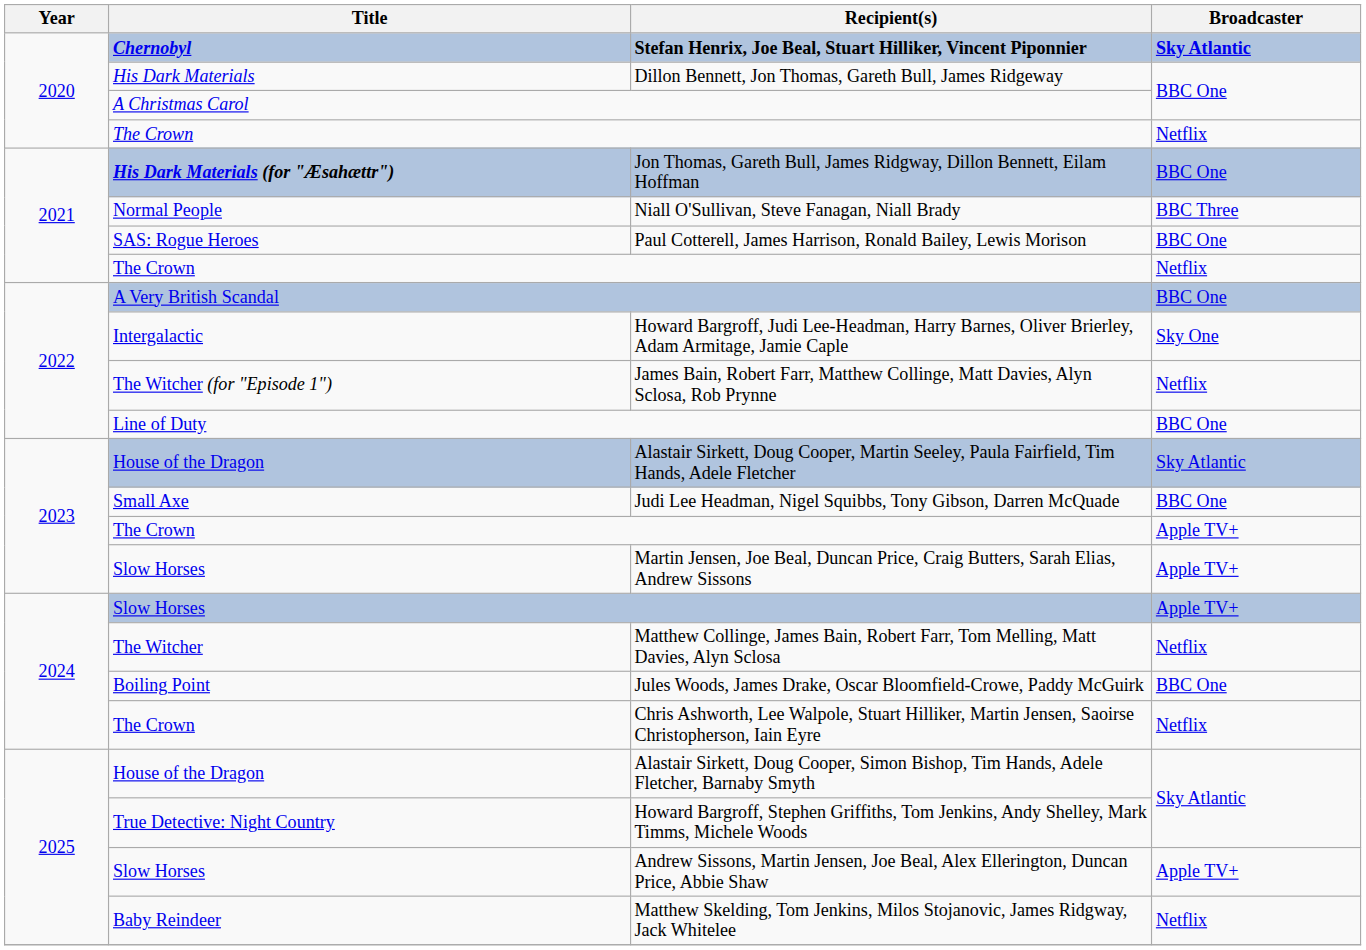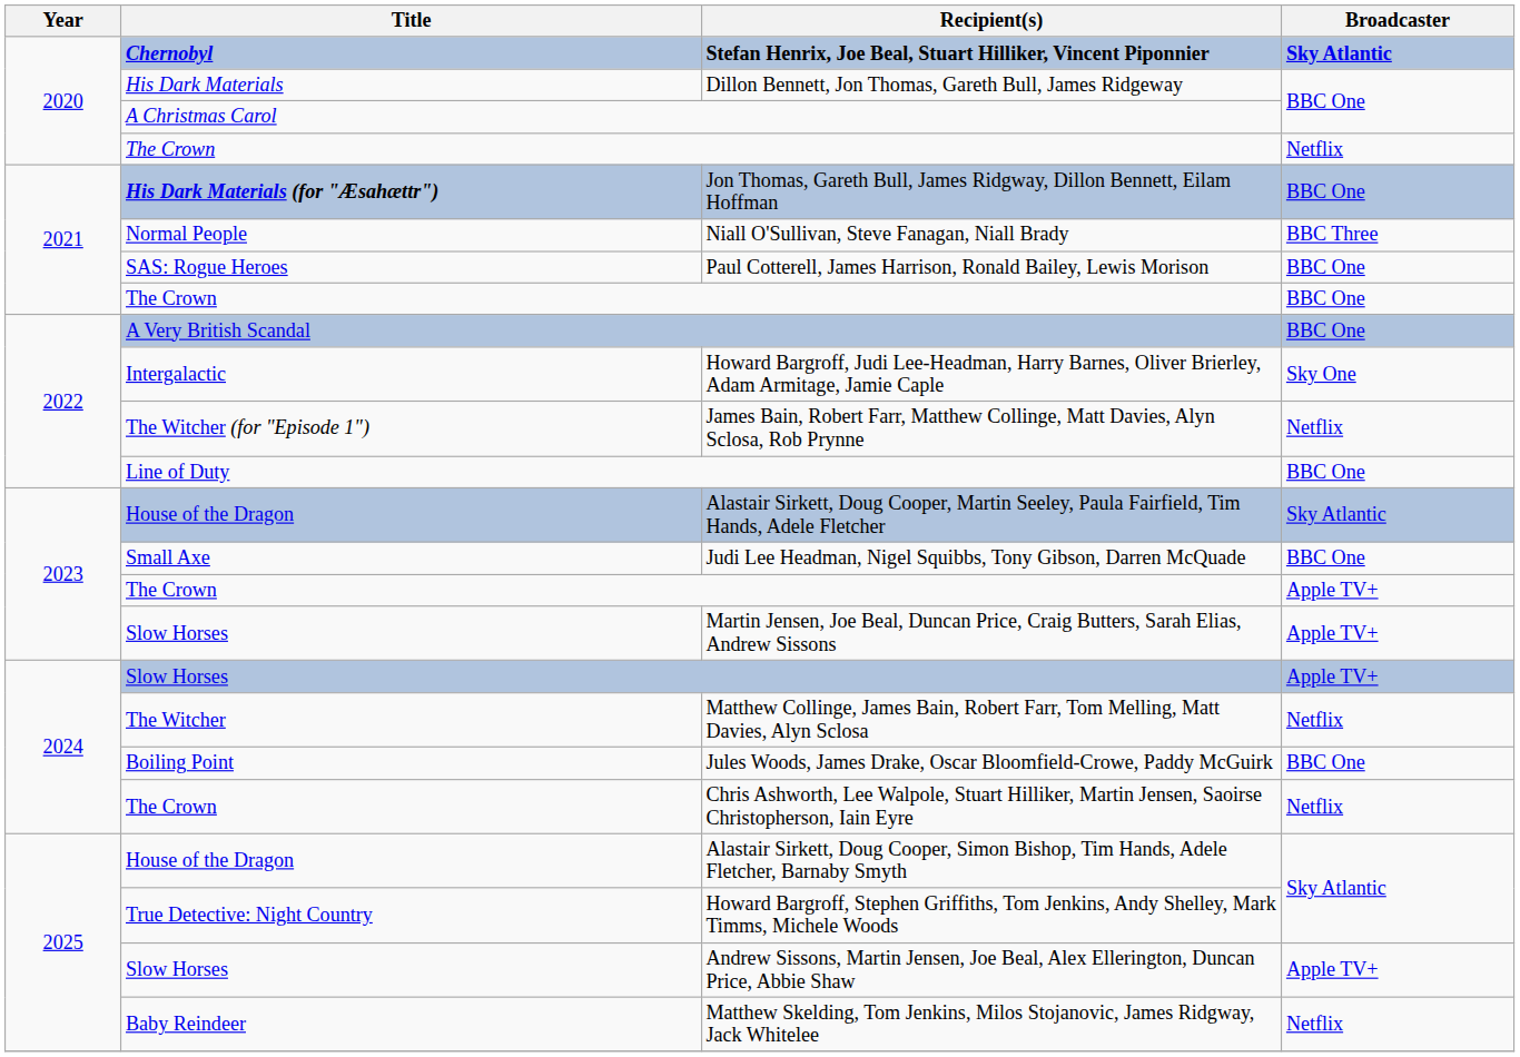2021 / The Crown | Broadcaster: Netflix -> BBC One
